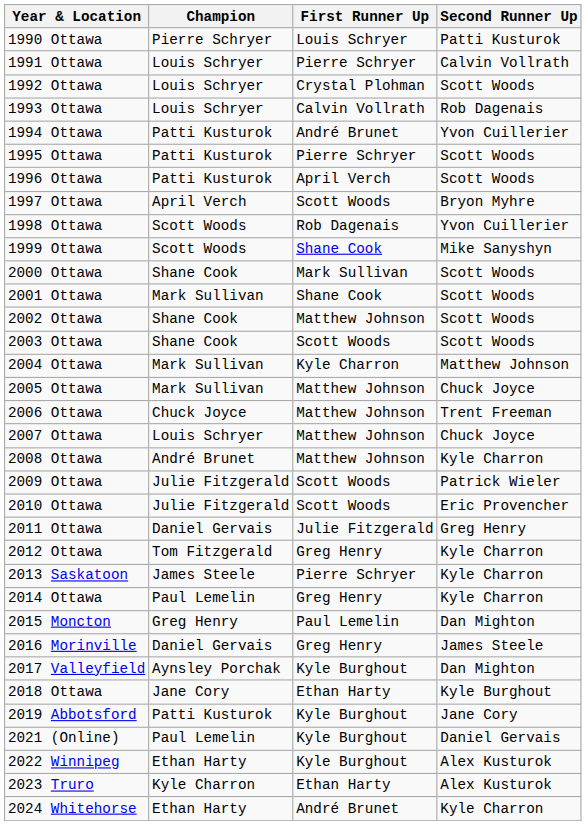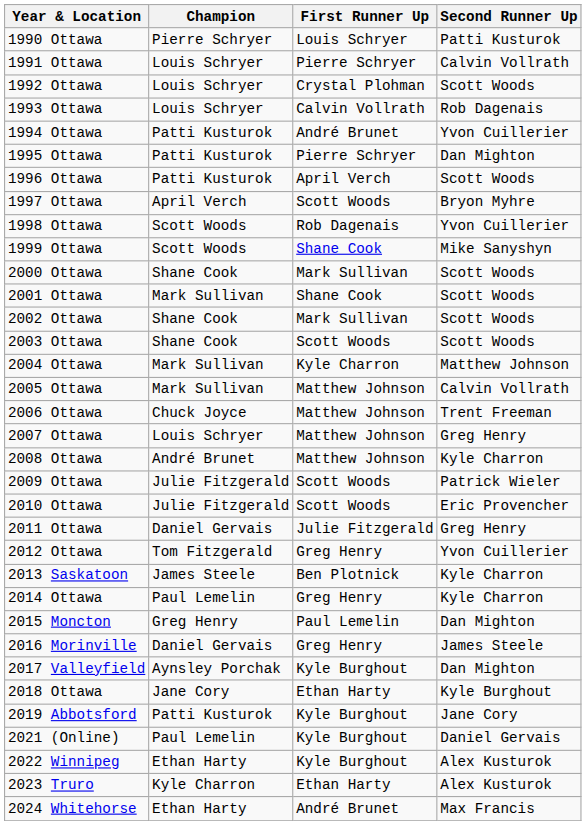1995 Ottawa | Second Runner Up: Scott Woods -> Dan Mighton
2002 Ottawa | First Runner Up: Matthew Johnson -> Mark Sullivan
2005 Ottawa | Second Runner Up: Chuck Joyce -> Calvin Vollrath
2007 Ottawa | Second Runner Up: Chuck Joyce -> Greg Henry
2012 Ottawa | Second Runner Up: Kyle Charron -> Yvon Cuillerier
2013 Saskatoon | First Runner Up: Pierre Schryer -> Ben Plotnick
2024 Whitehorse | Second Runner Up: Kyle Charron -> Max Francis
